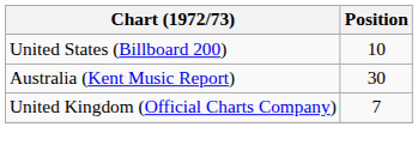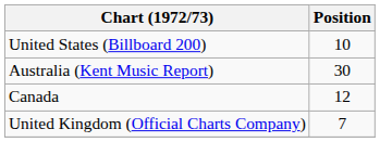+ row: Canada | 12
